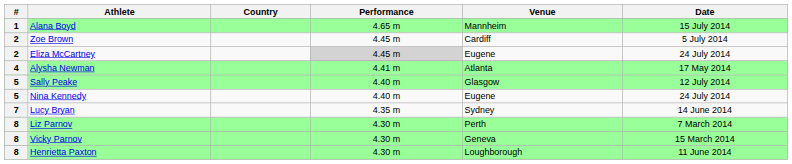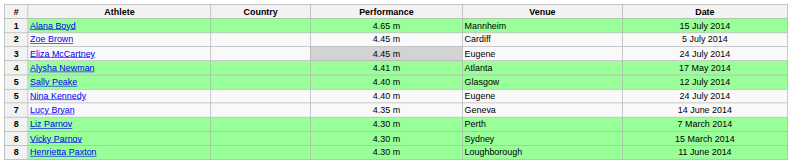Eliza McCartney | #: 2 -> 3
Lucy Bryan | Venue: Sydney -> Geneva
Vicky Parnov | Venue: Geneva -> Sydney
